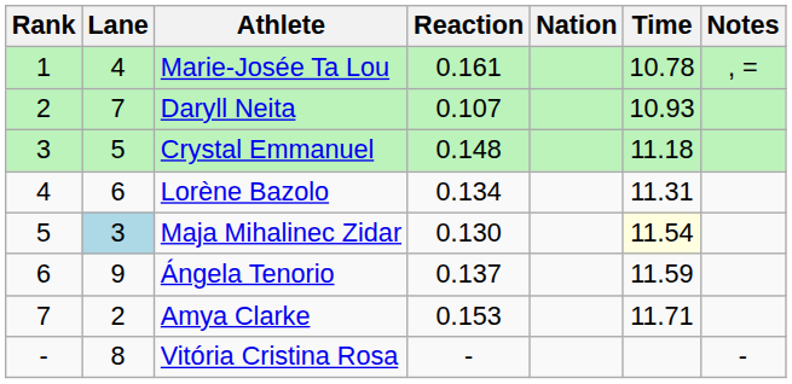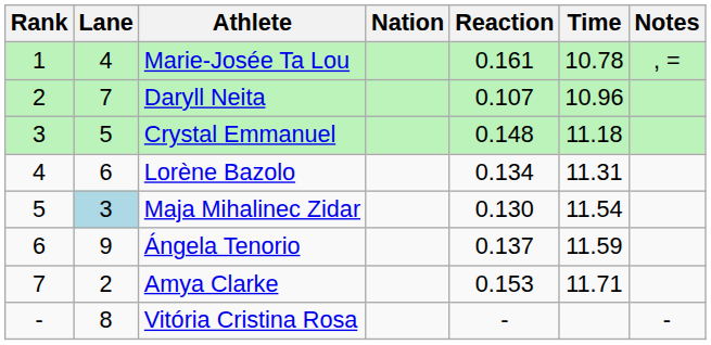columns swapped: Nation <-> Reaction
Daryll Neita | Time: 10.93 -> 10.96
Maja Mihalinec Zidar | Time: lightyellow background -> no background
